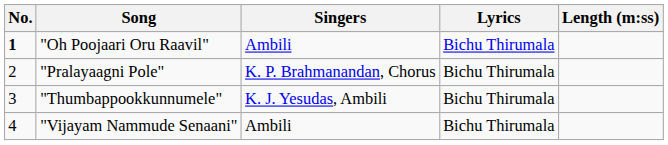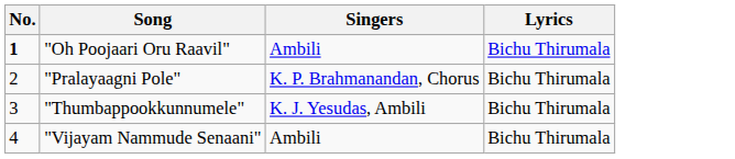- column: Length (m:ss)
